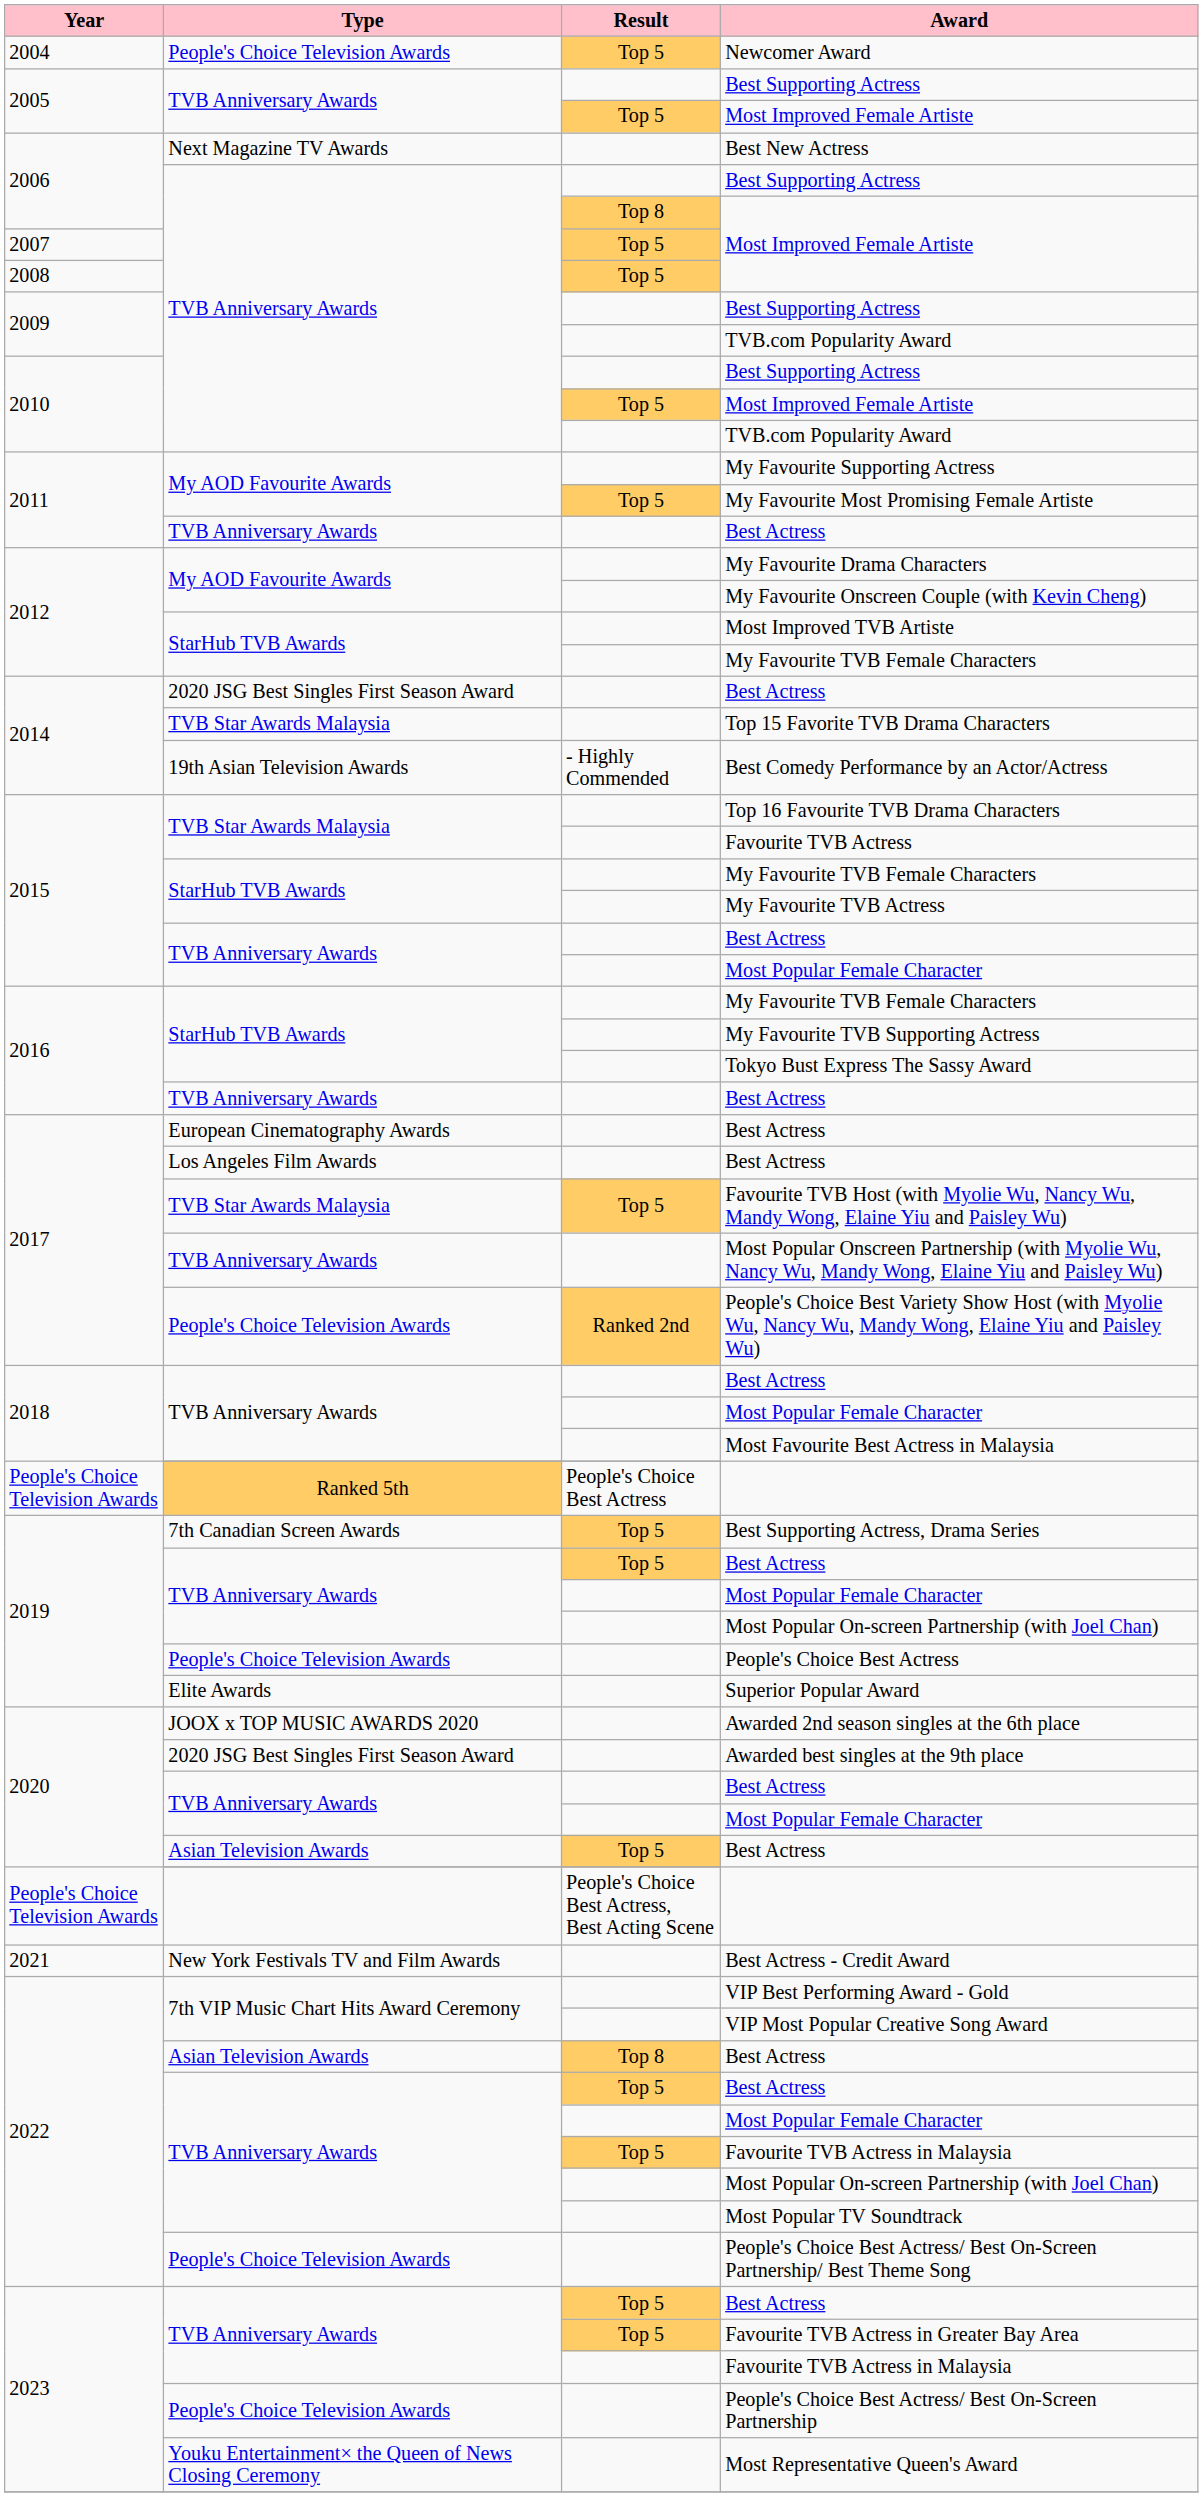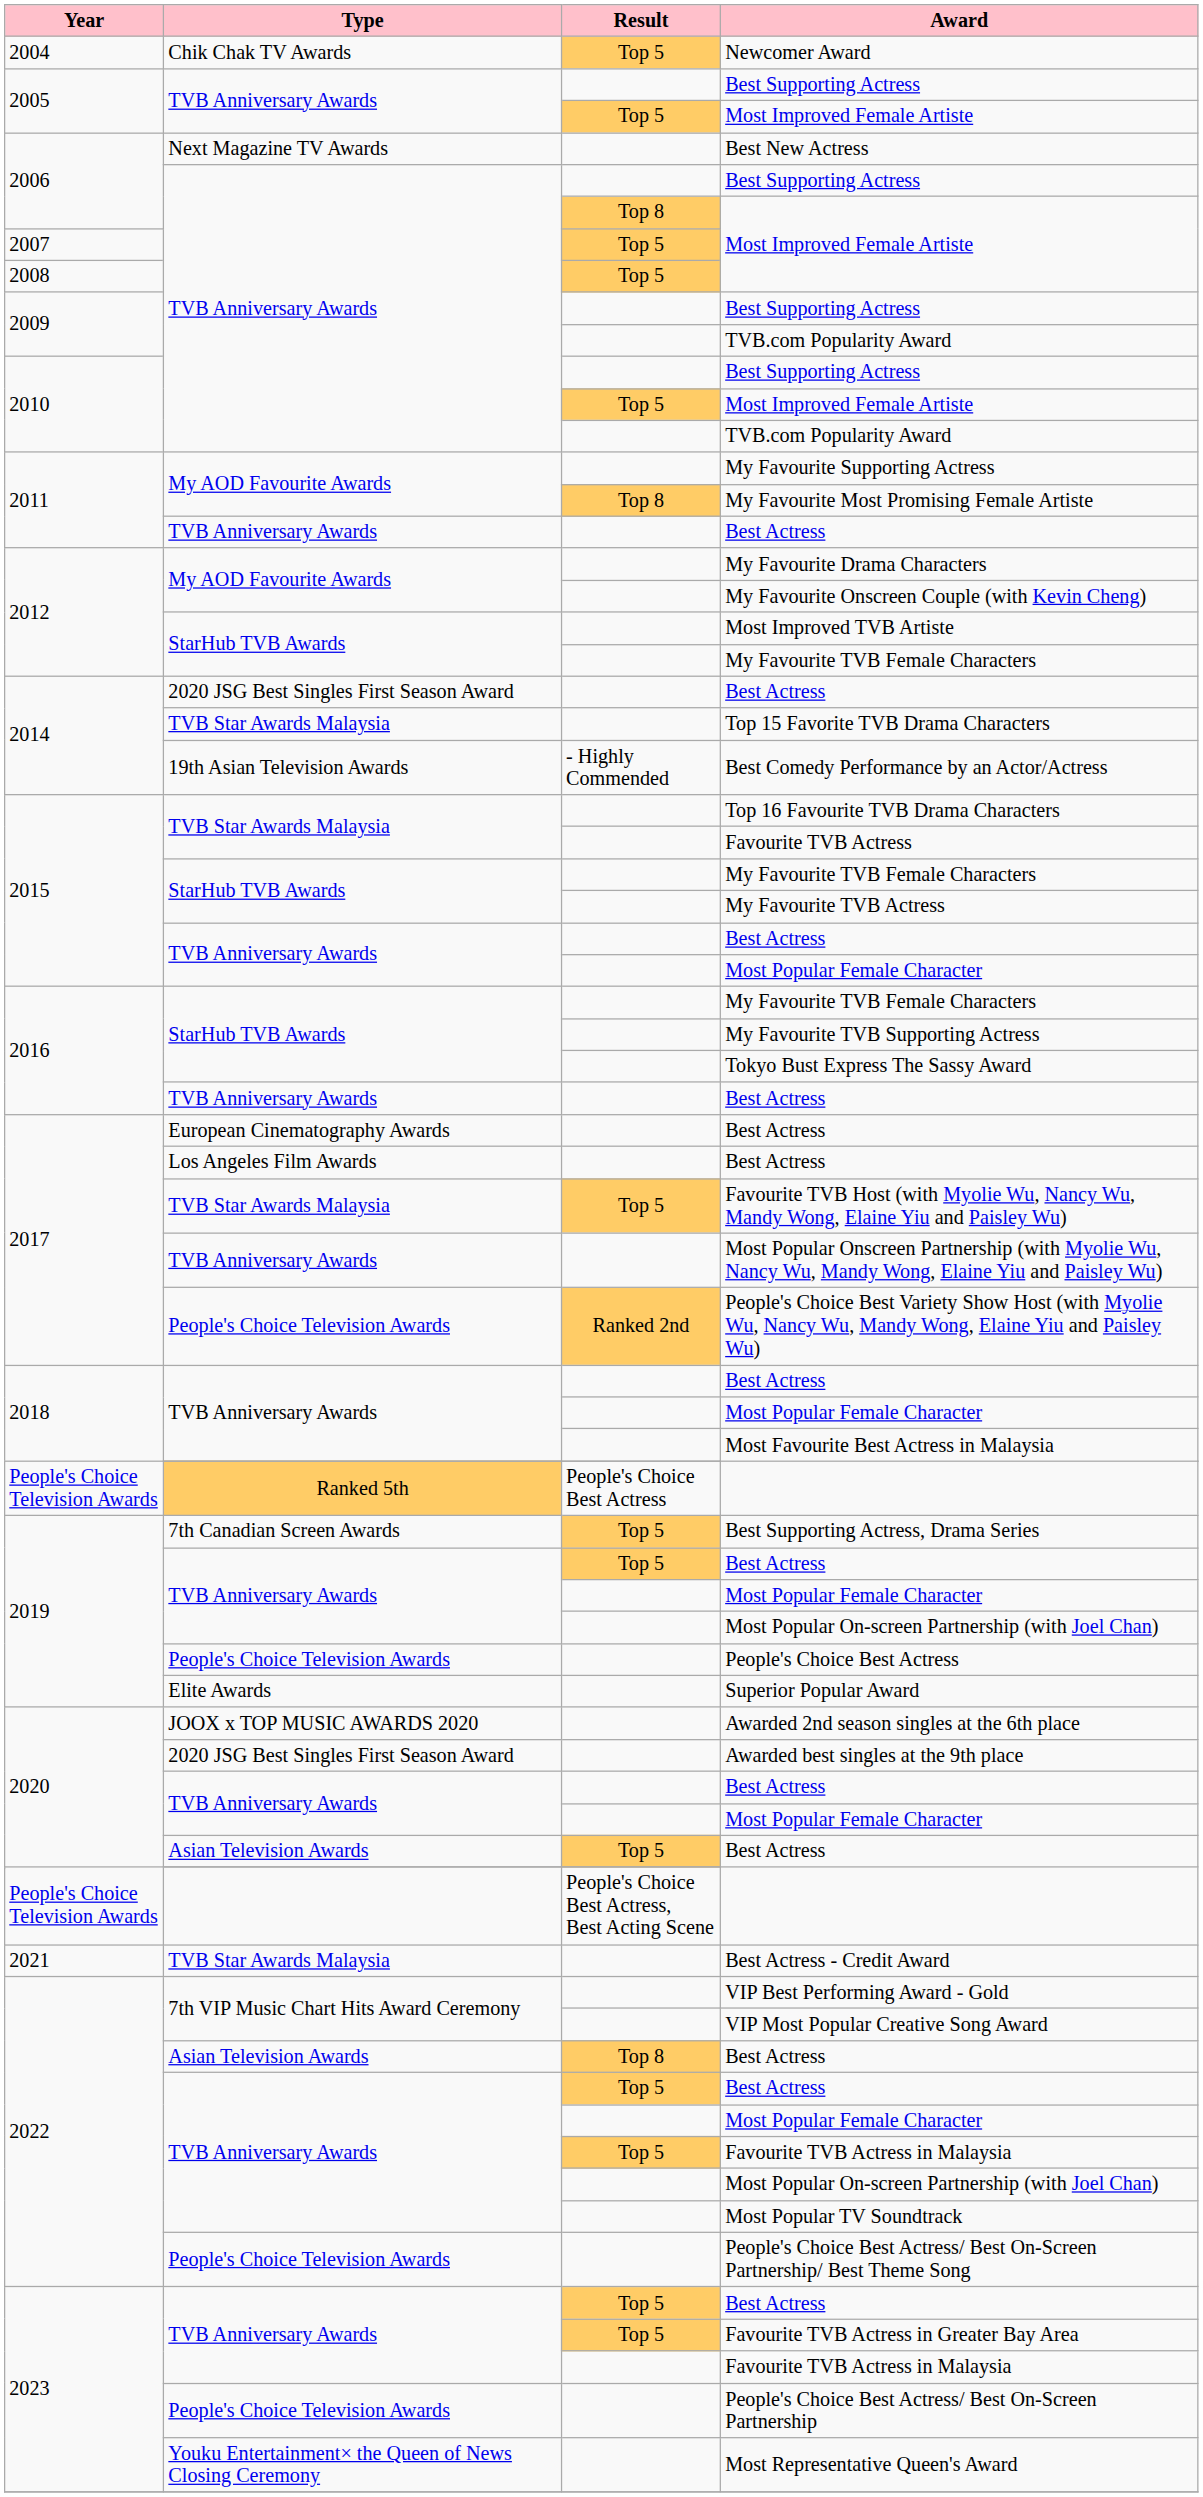Newcomer Award | Type: People's Choice Television Awards -> Chik Chak TV Awards
My Favourite Most Promising Female Artiste | Result: Top 5 -> Top 8
Best Actress - Credit Award | Type: New York Festivals TV and Film Awards -> TVB Star Awards Malaysia
